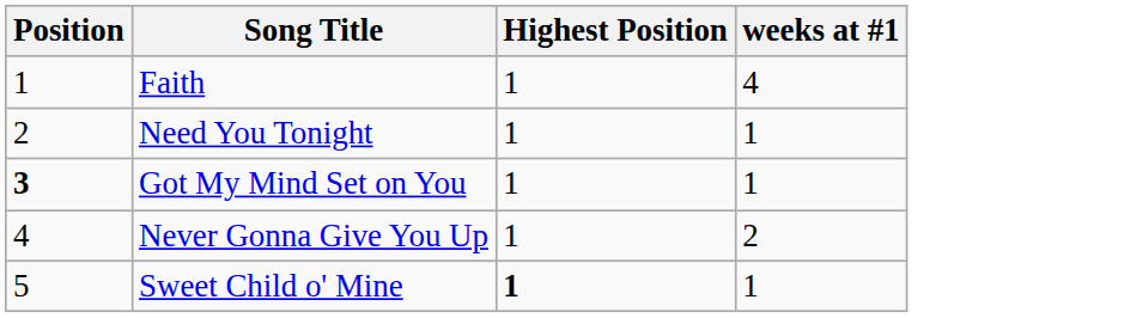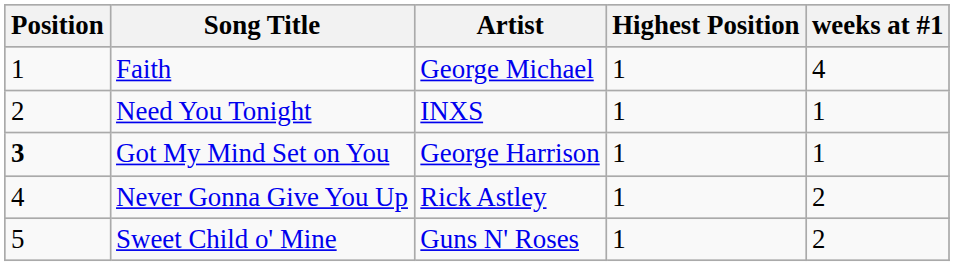+ column: Artist | George Michael | INXS | George Harrison | Rick Astley | Guns N' Roses
Sweet Child o' Mine | Highest Position: bold -> normal
Sweet Child o' Mine | weeks at #1: 1 -> 2
